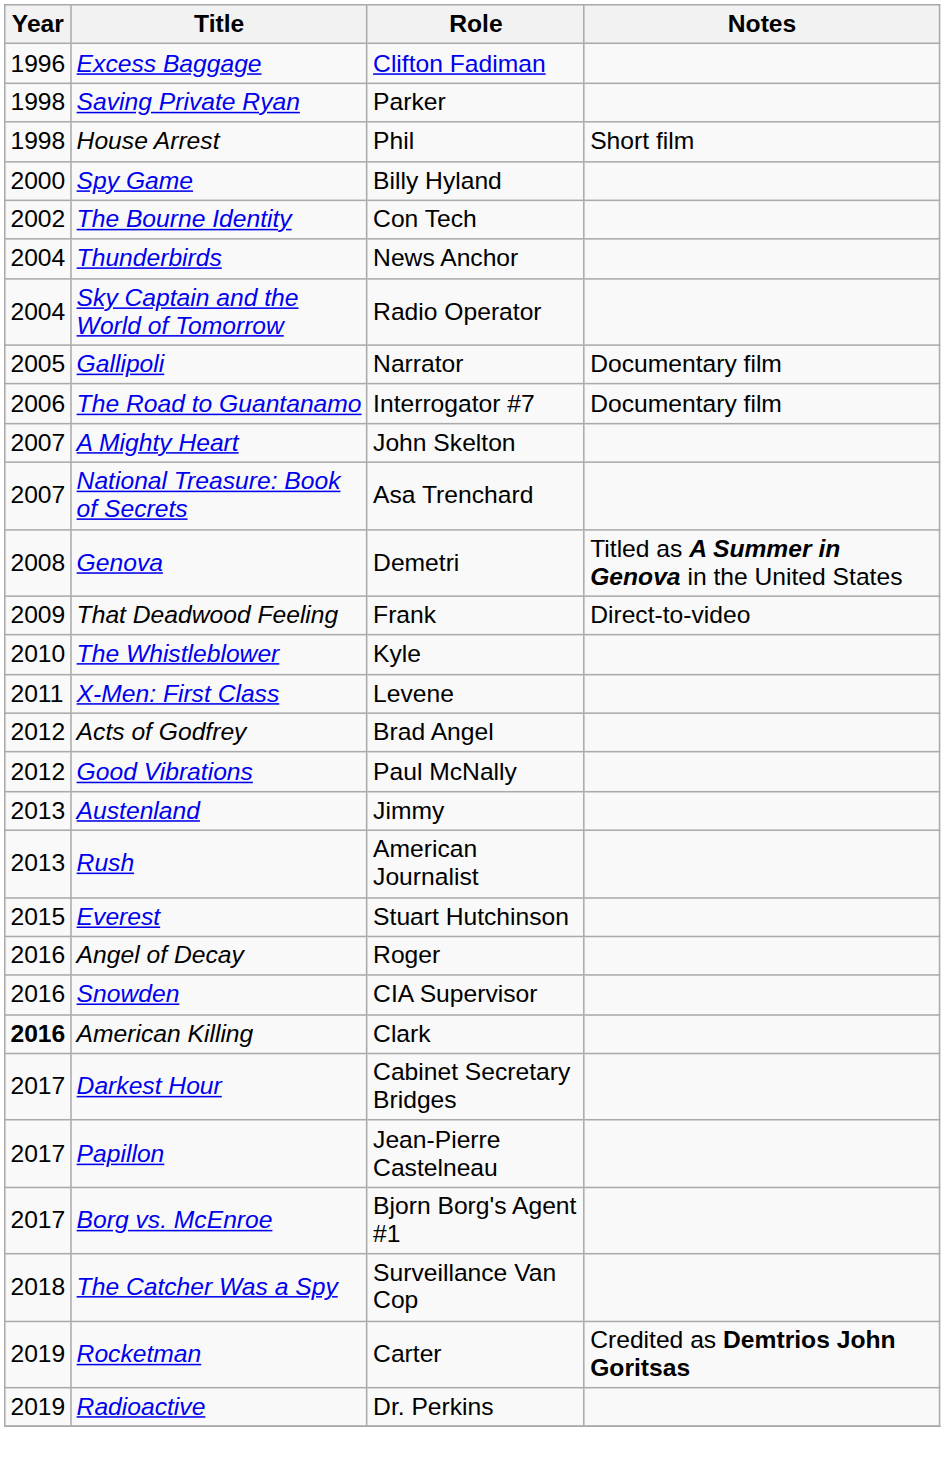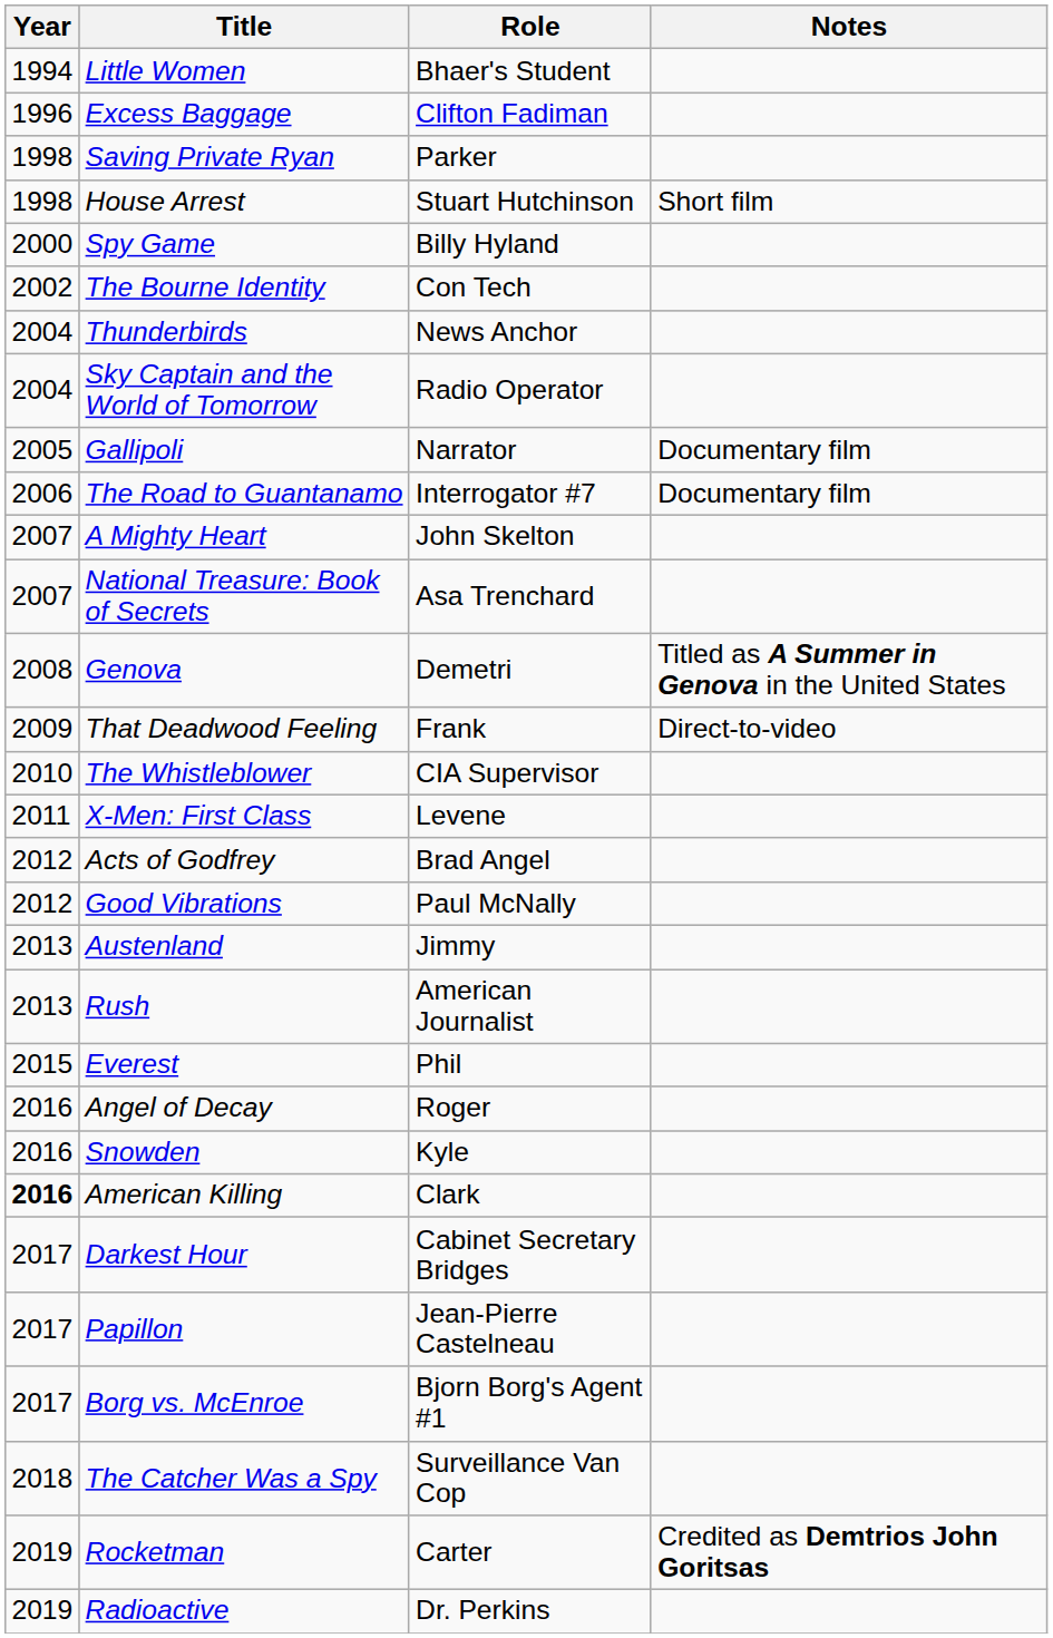+ row: 1994 | Little Women | Bhaer's Student
House Arrest | Role: Phil -> Stuart Hutchinson
The Whistleblower | Role: Kyle -> CIA Supervisor
Everest | Role: Stuart Hutchinson -> Phil
Snowden | Role: CIA Supervisor -> Kyle
